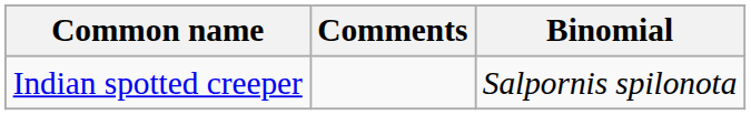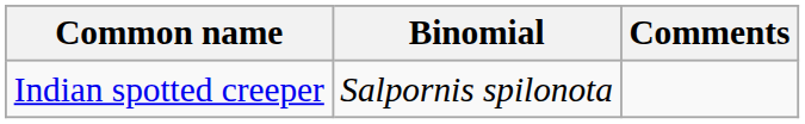columns swapped: Binomial <-> Comments
